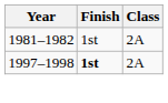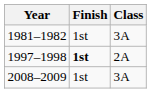1981–1982 | Class: 2A -> 3A
+ row: 2008–2009 | 1st | 3A
